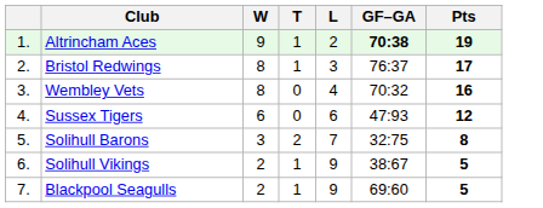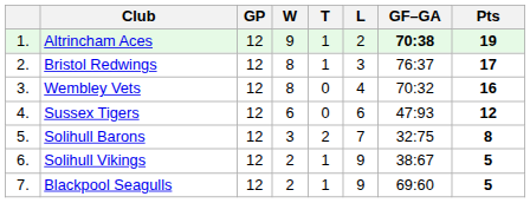+ column: GP | 12 | 12 | 12 | 12 | 12 | 12 | 12
